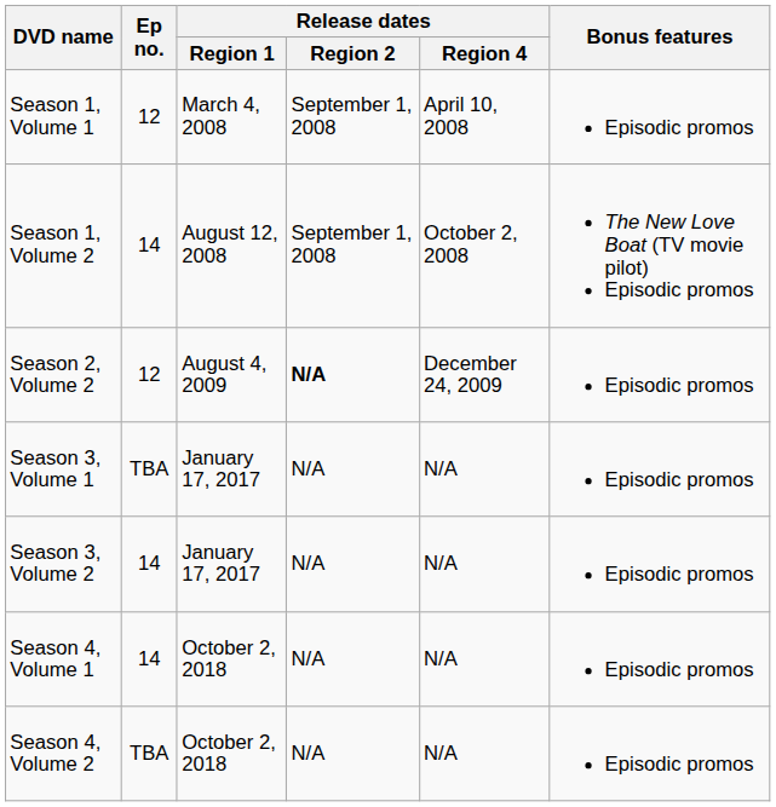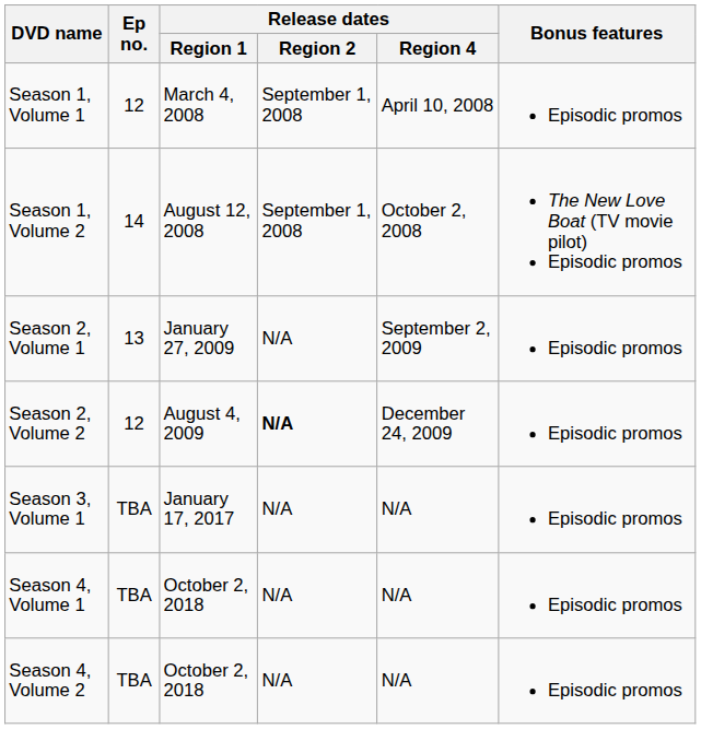+ row: Season 2, Volume 1 | 13 | January 27, 2009 | N/A | September 2, 2009 | Episodic promos
- row: Season 3, Volume 2 | 14 | January 17, 2017 | N/A | N/A | Episodic promos
Season 4, Volume 1 | Ep no.: 14 -> TBA
